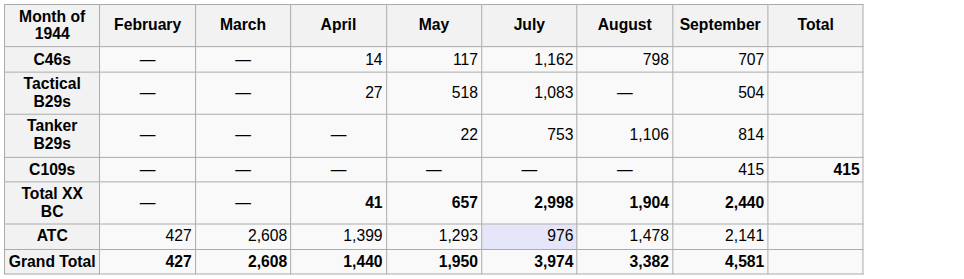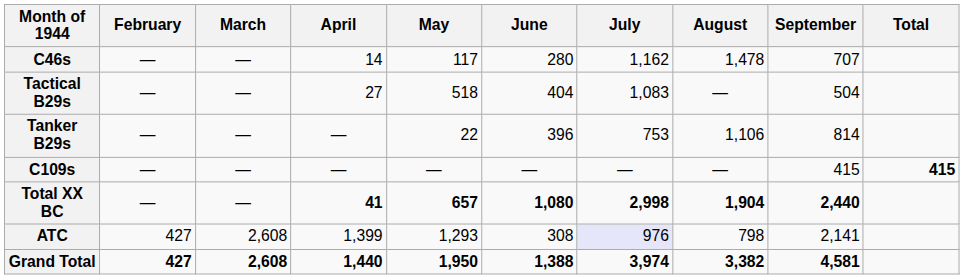+ column: June | 280 | 404 | 396 | — | 1,080 | 308 | 1,388
C46s | August: 798 -> 1,478
ATC | August: 1,478 -> 798
